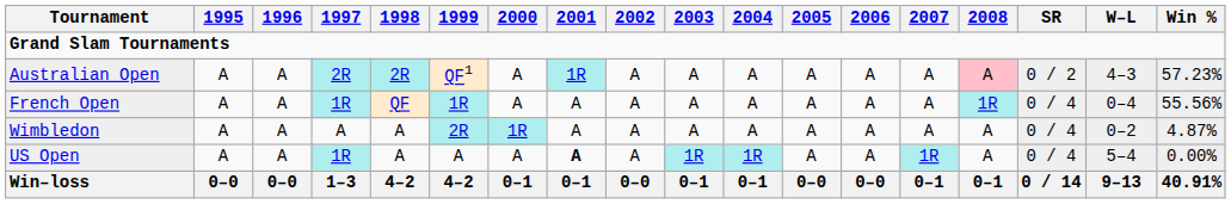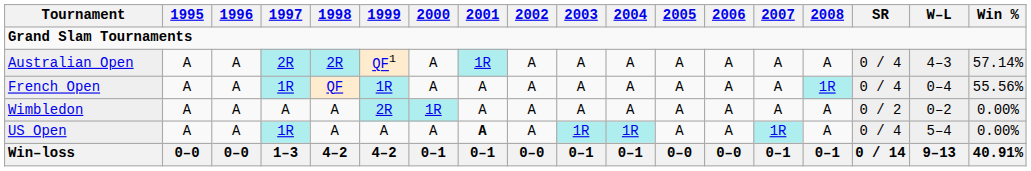Australian Open | 2008: pink background -> no background
Australian Open | SR: 0 / 2 -> 0 / 4
Australian Open | Win %: 57.23% -> 57.14%
Wimbledon | SR: 0 / 4 -> 0 / 2
Wimbledon | Win %: 4.87% -> 0.00%
